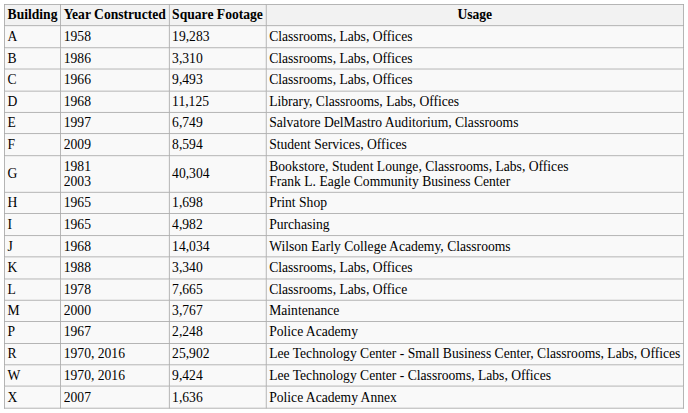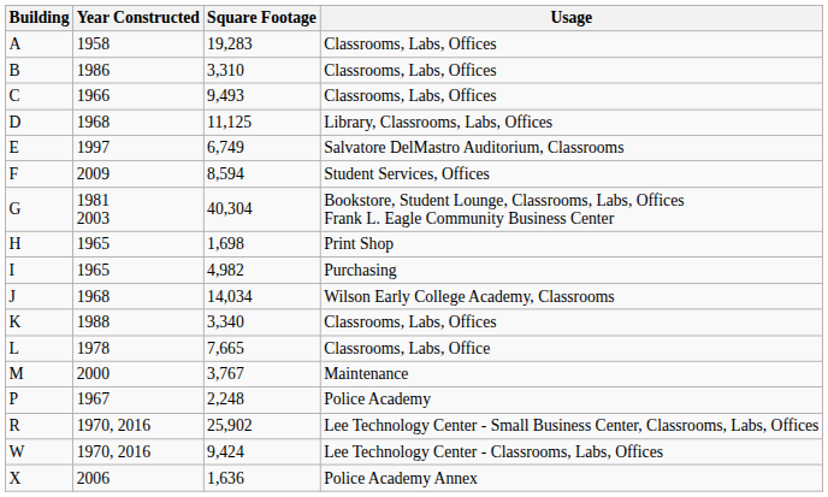X | Year Constructed: 2007 -> 2006
